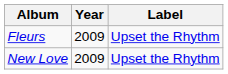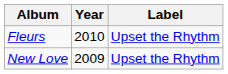Fleurs | Year: 2009 -> 2010
